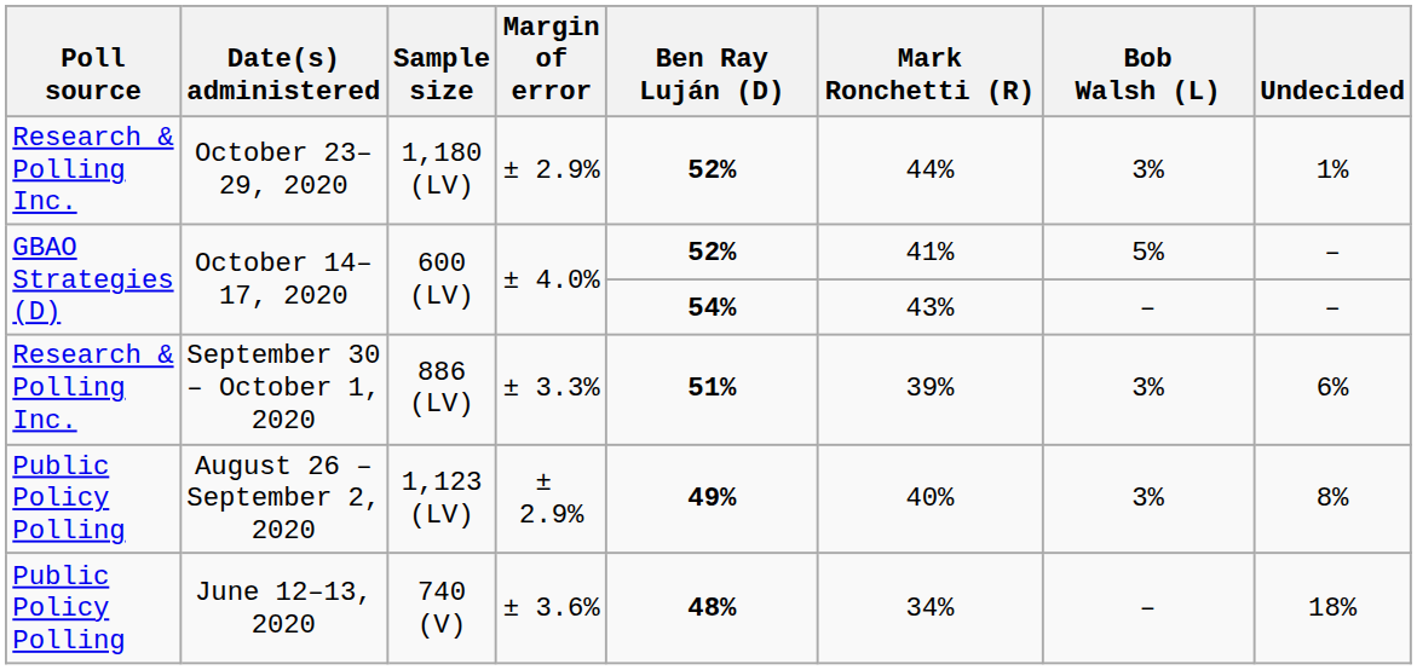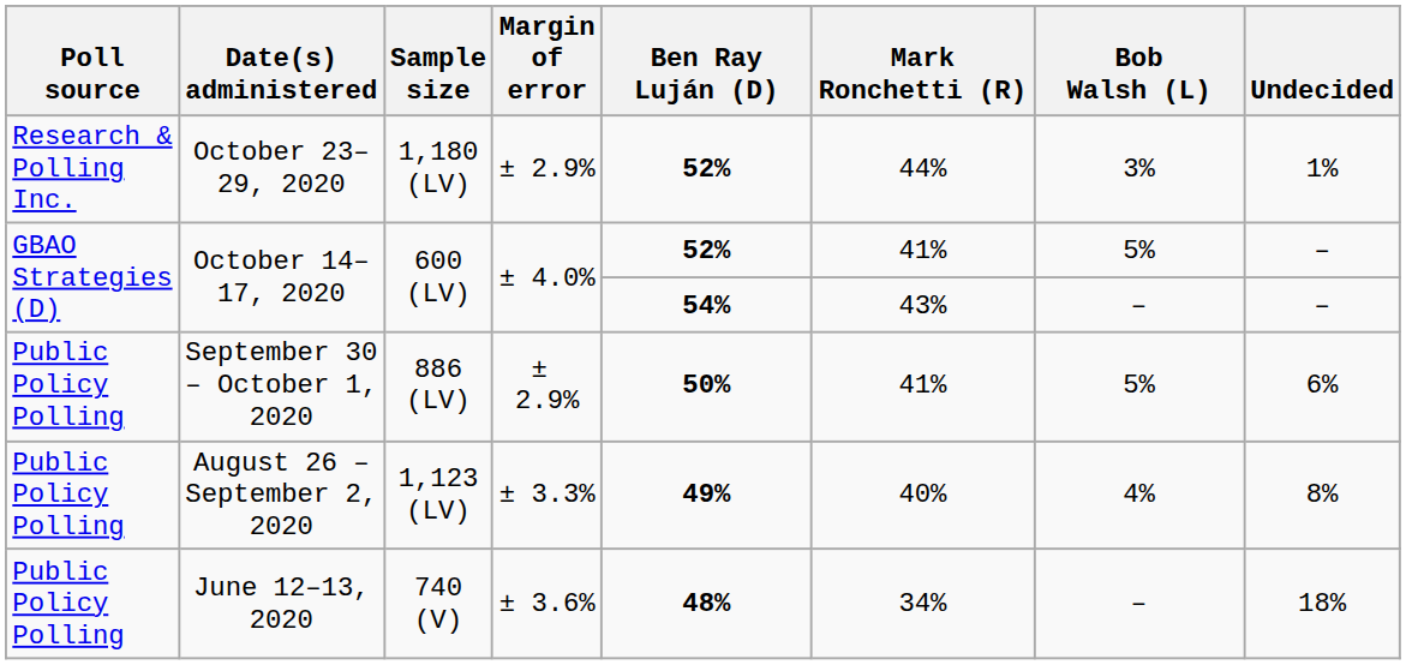September 30 – October 1, 2020 | Poll source: Research & Polling Inc. -> Public Policy Polling
September 30 – October 1, 2020 | Margin of error: ± 3.3% -> ± 2.9%
September 30 – October 1, 2020 | Ben Ray Luján (D): 51% -> 50%
September 30 – October 1, 2020 | Mark Ronchetti (R): 39% -> 41%
September 30 – October 1, 2020 | Bob Walsh (L): 3% -> 5%
August 26 – September 2, 2020 | Margin of error: ± 2.9% -> ± 3.3%
August 26 – September 2, 2020 | Bob Walsh (L): 3% -> 4%
